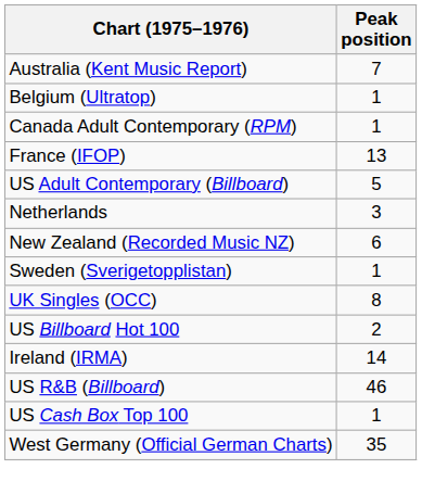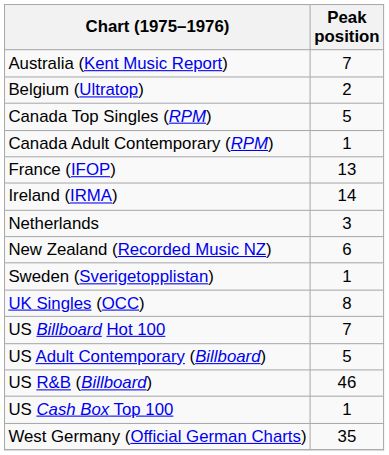Belgium (Ultratop) | Peak position: 1 -> 2
+ row: Canada Top Singles (RPM) | 5
rows swapped: Ireland (IRMA) <-> US Adult Contemporary (Billboard)
US Billboard Hot 100 | Peak position: 2 -> 7
